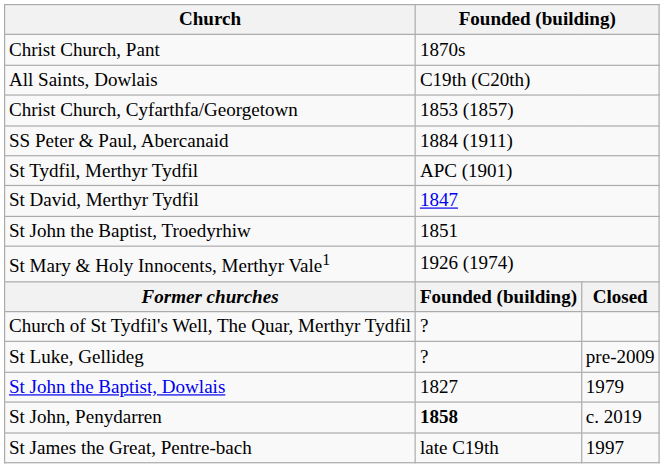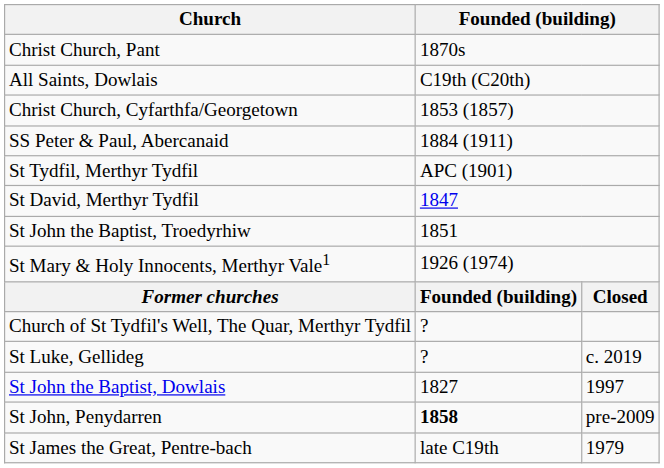St Luke, Gellideg | column 3: pre-2009 -> c. 2019
St John the Baptist, Dowlais | column 3: 1979 -> 1997
St John, Penydarren | column 3: c. 2019 -> pre-2009
St James the Great, Pentre-bach | column 3: 1997 -> 1979
